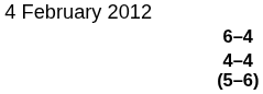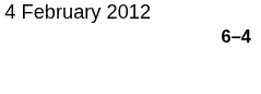- row: 4–4 (5–6)
